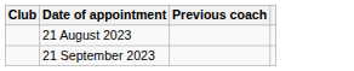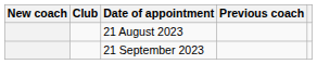+ column: New coach
